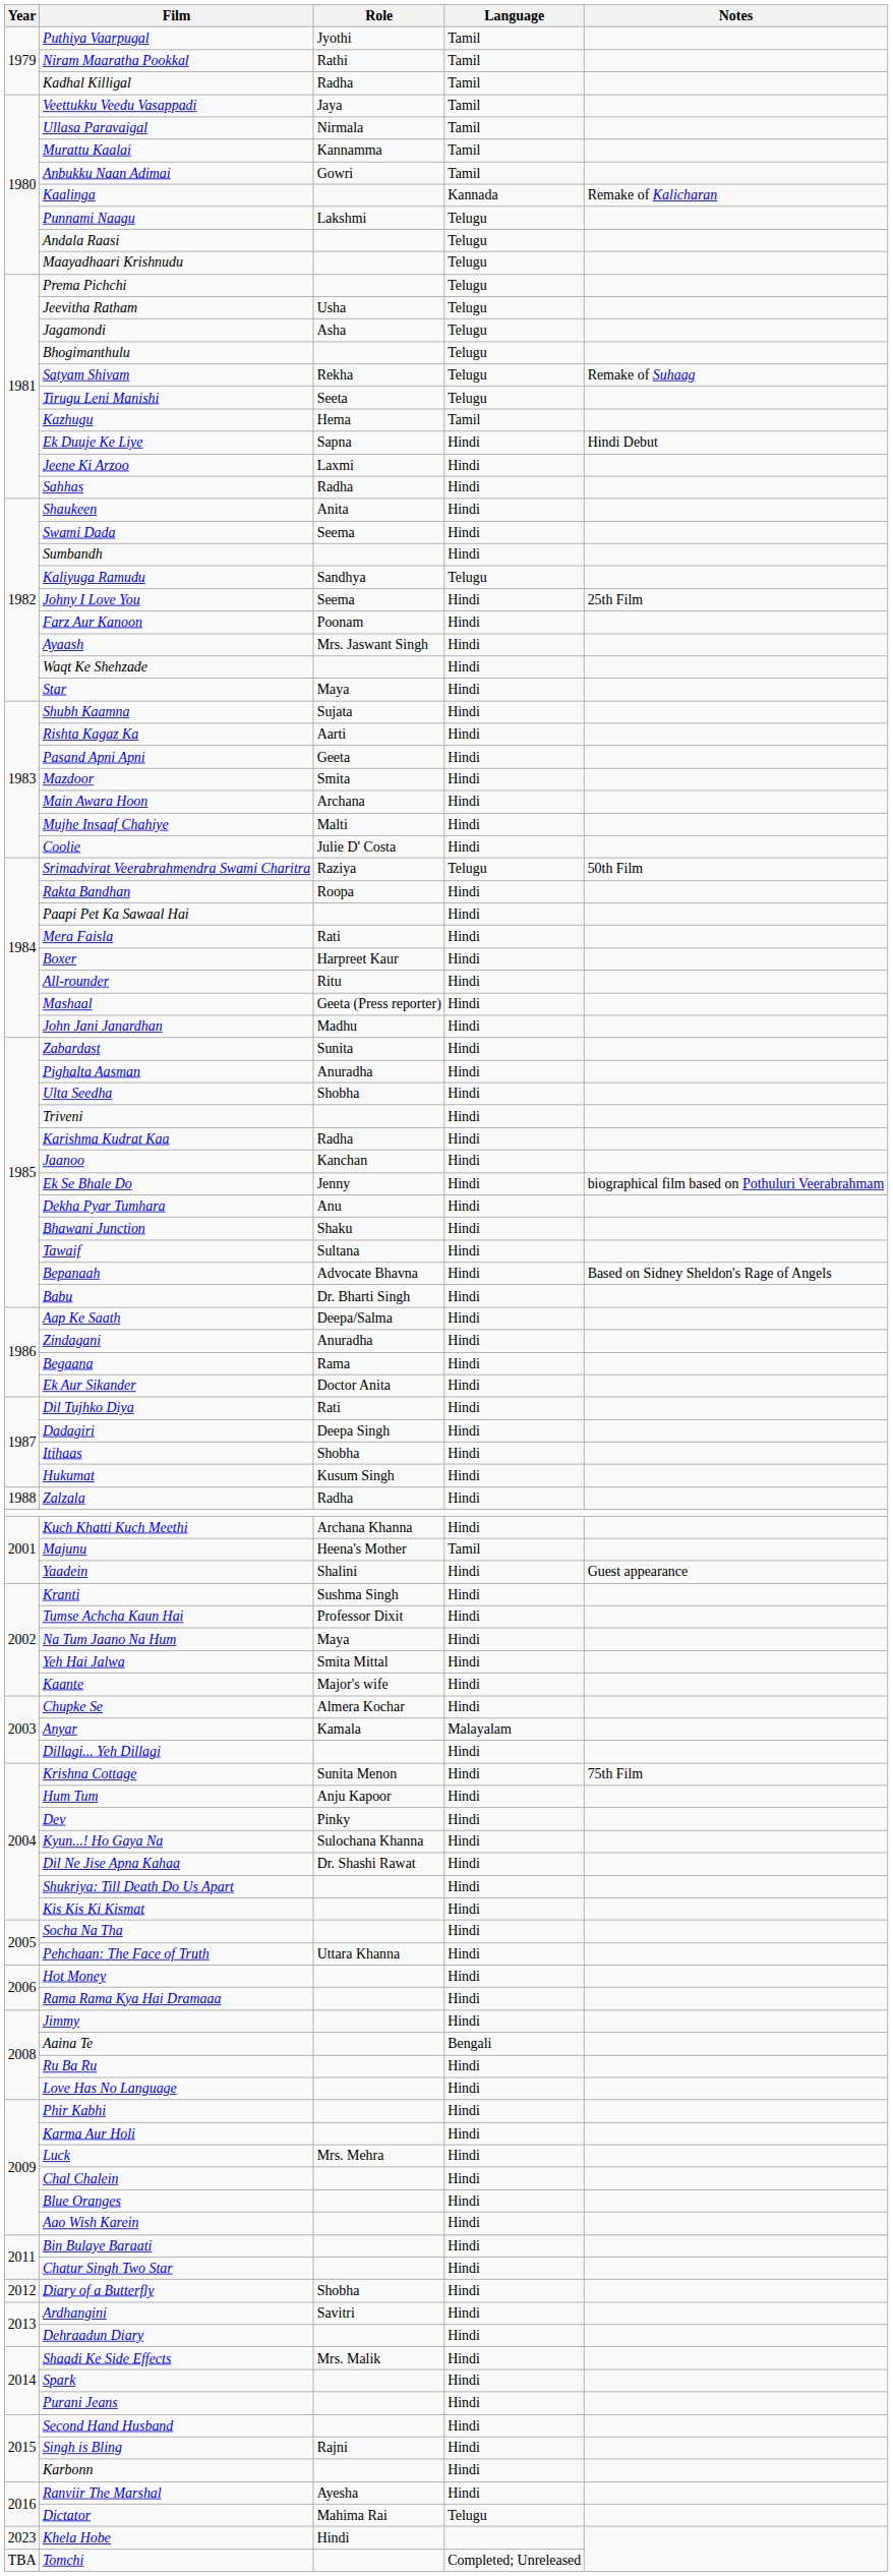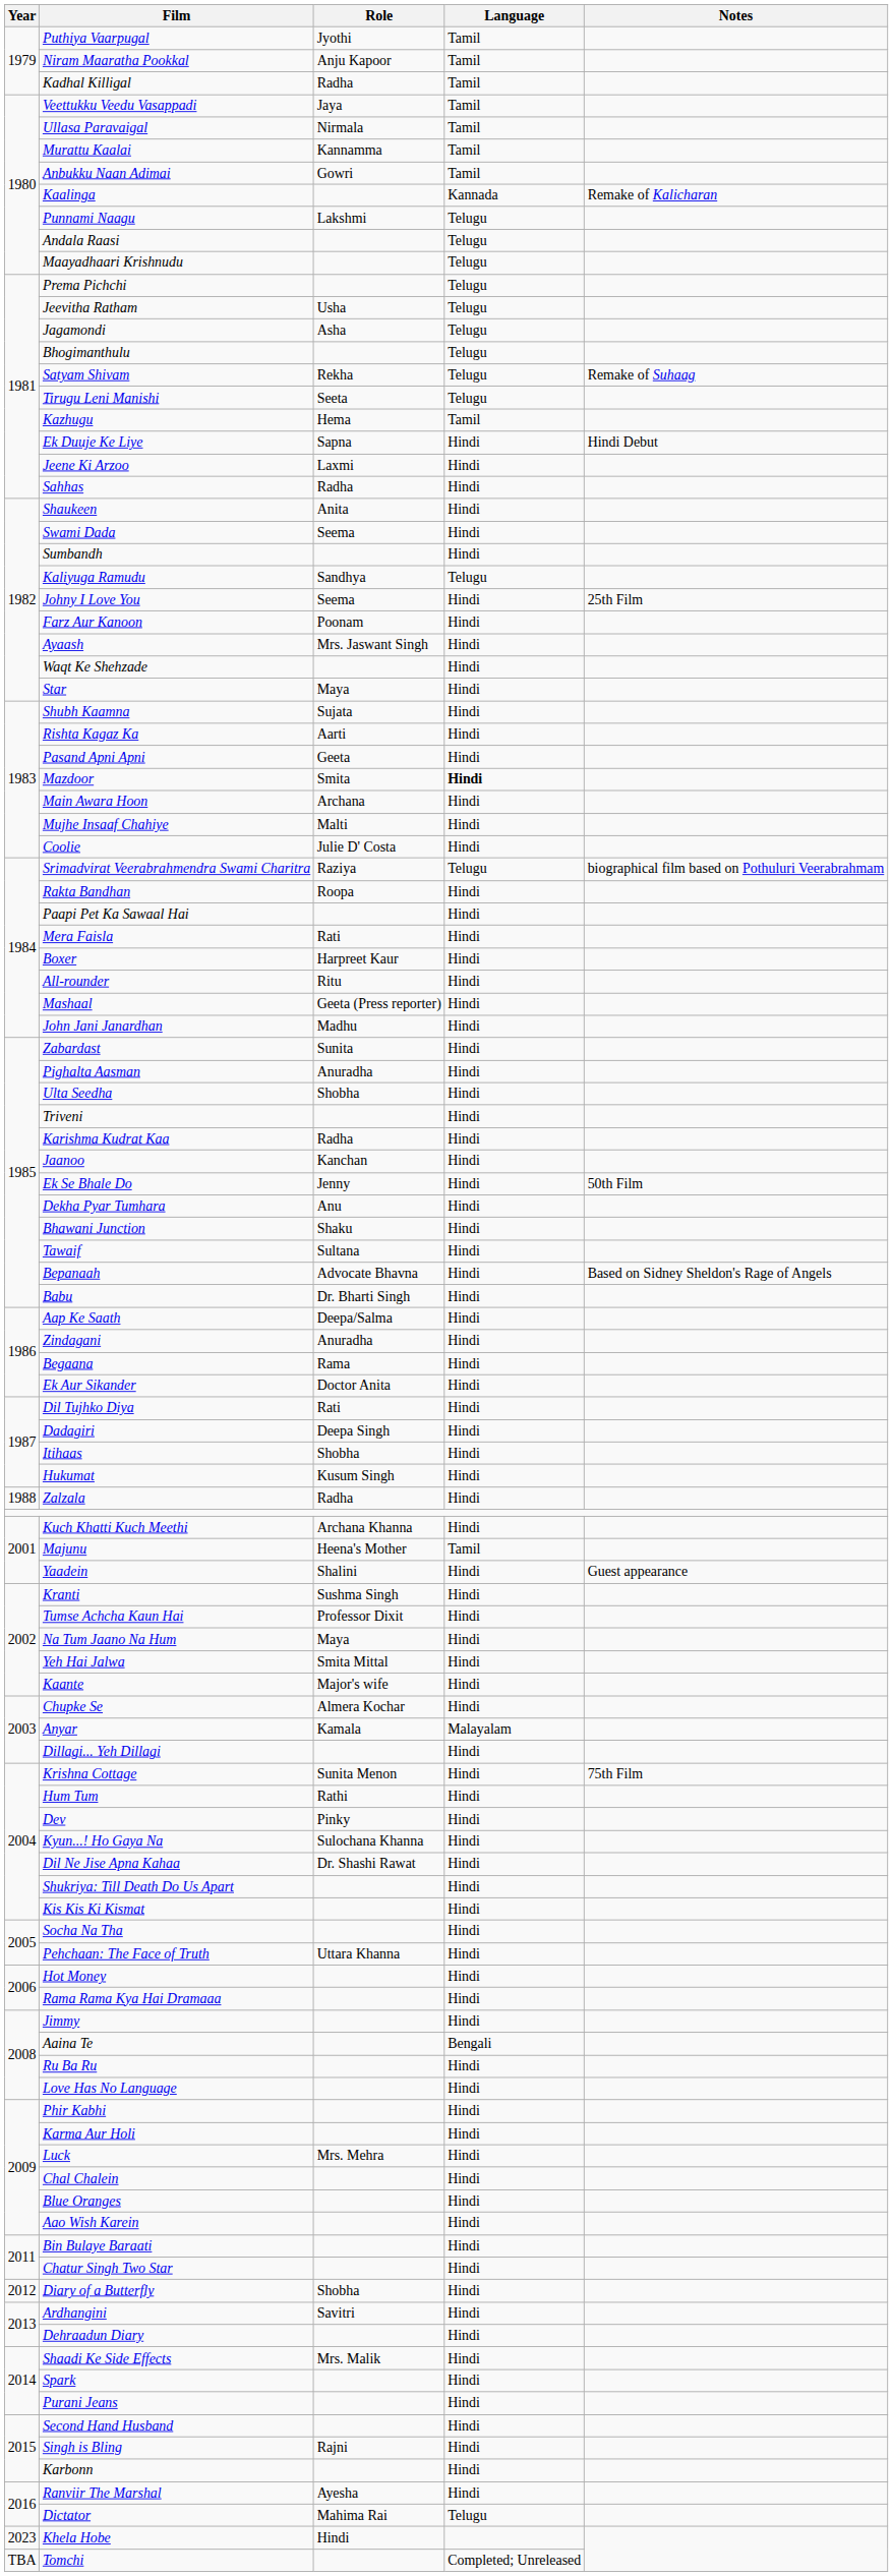Niram Maaratha Pookkal | Role: Rathi -> Anju Kapoor
Mazdoor | Language: normal -> bold
Srimadvirat Veerabrahmendra Swami Charitra | Notes: 50th Film -> biographical film based on Pothuluri Veerabrahmam
Ek Se Bhale Do | Notes: biographical film based on Pothuluri Veerabrahmam -> 50th Film
Hum Tum | Role: Anju Kapoor -> Rathi
